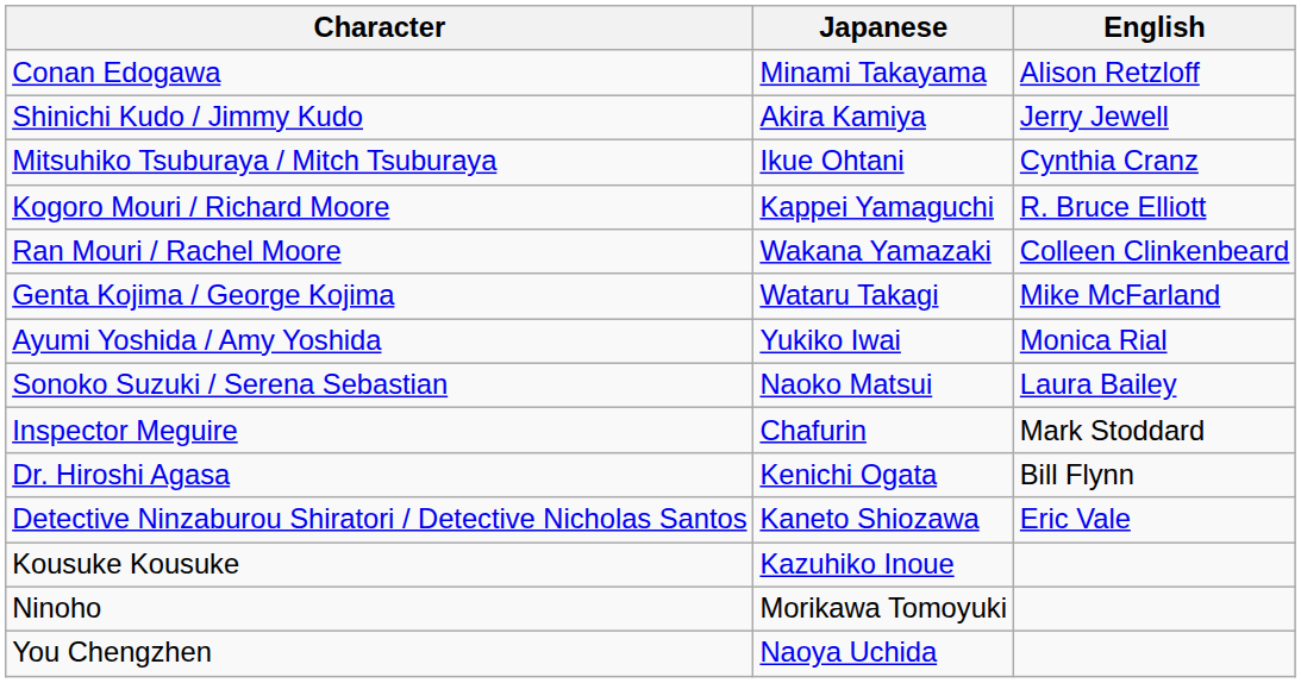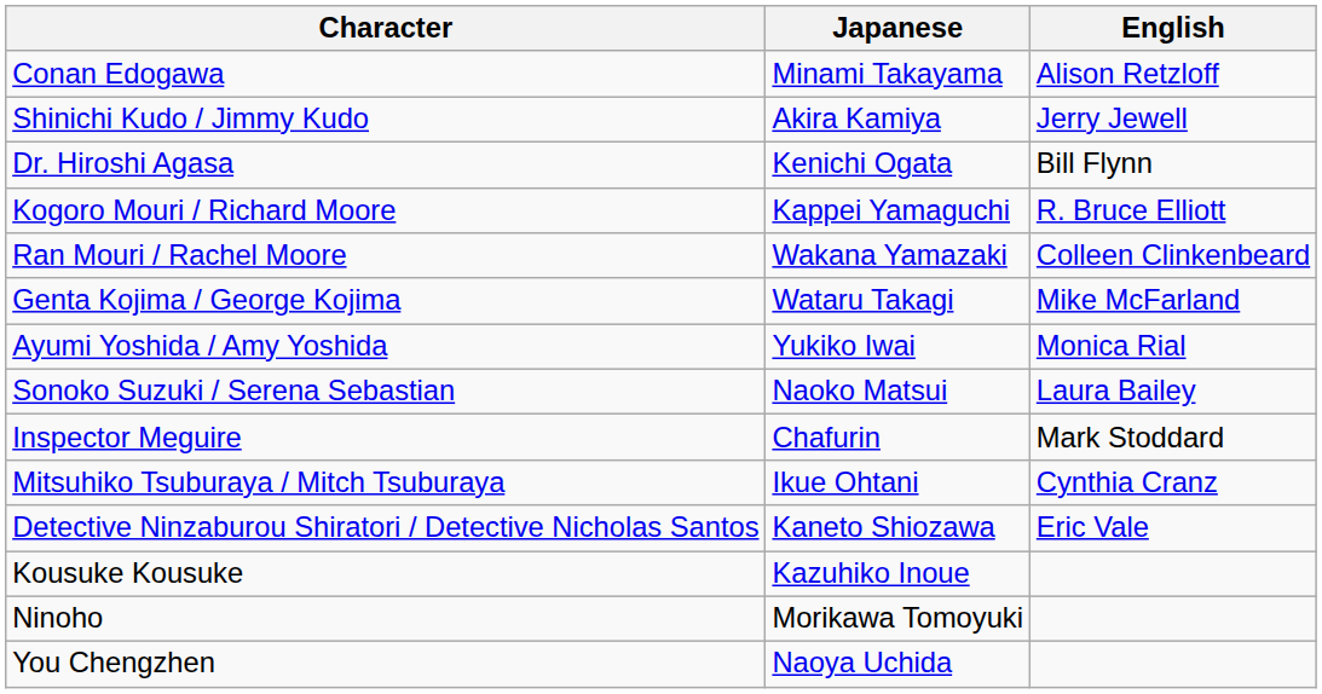rows swapped: Mitsuhiko Tsuburaya / Mitch Tsuburaya <-> Dr. Hiroshi Agasa
